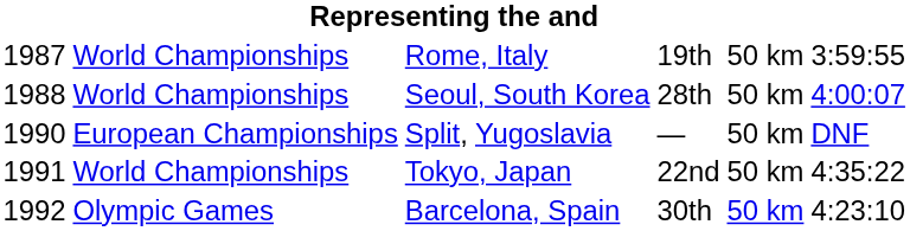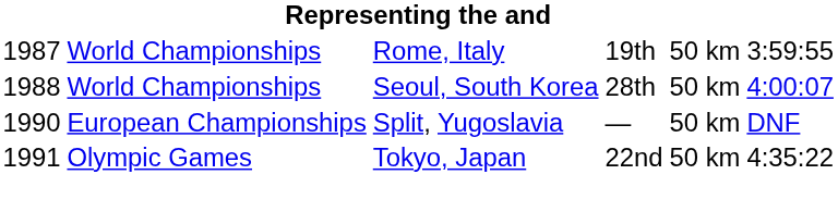Tokyo, Japan | column 2: World Championships -> Olympic Games
- row: 1992 | Olympic Games | Barcelona, Spain | 30th | 50 km | 4:23:10
